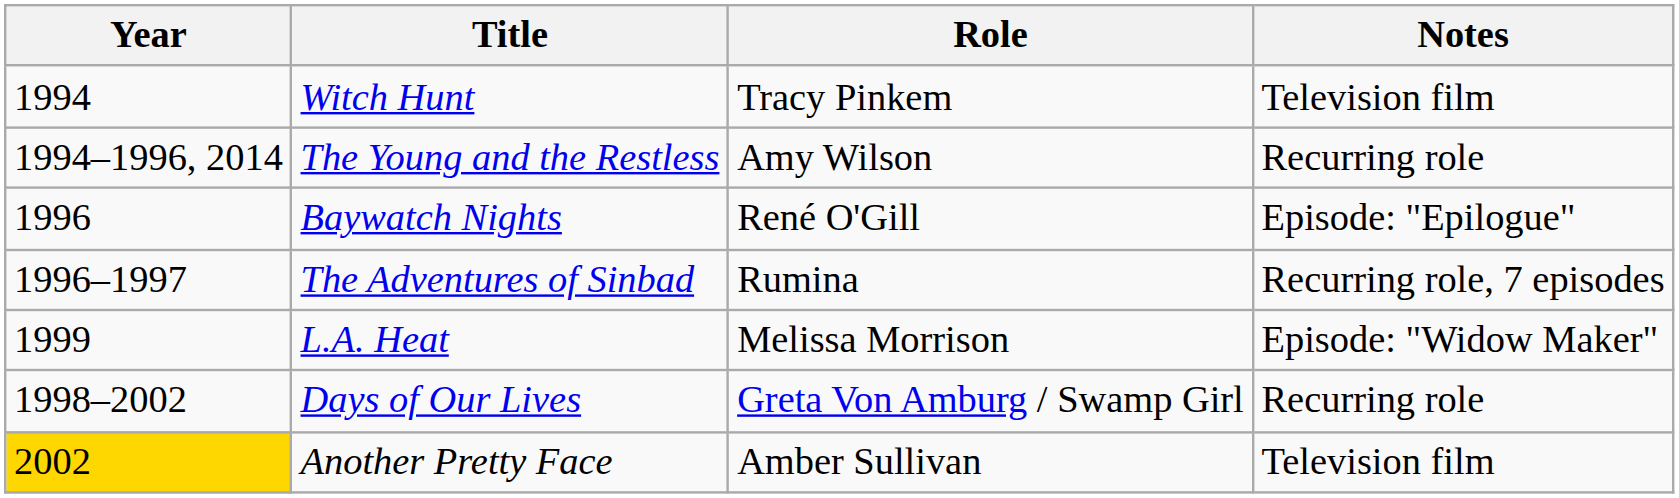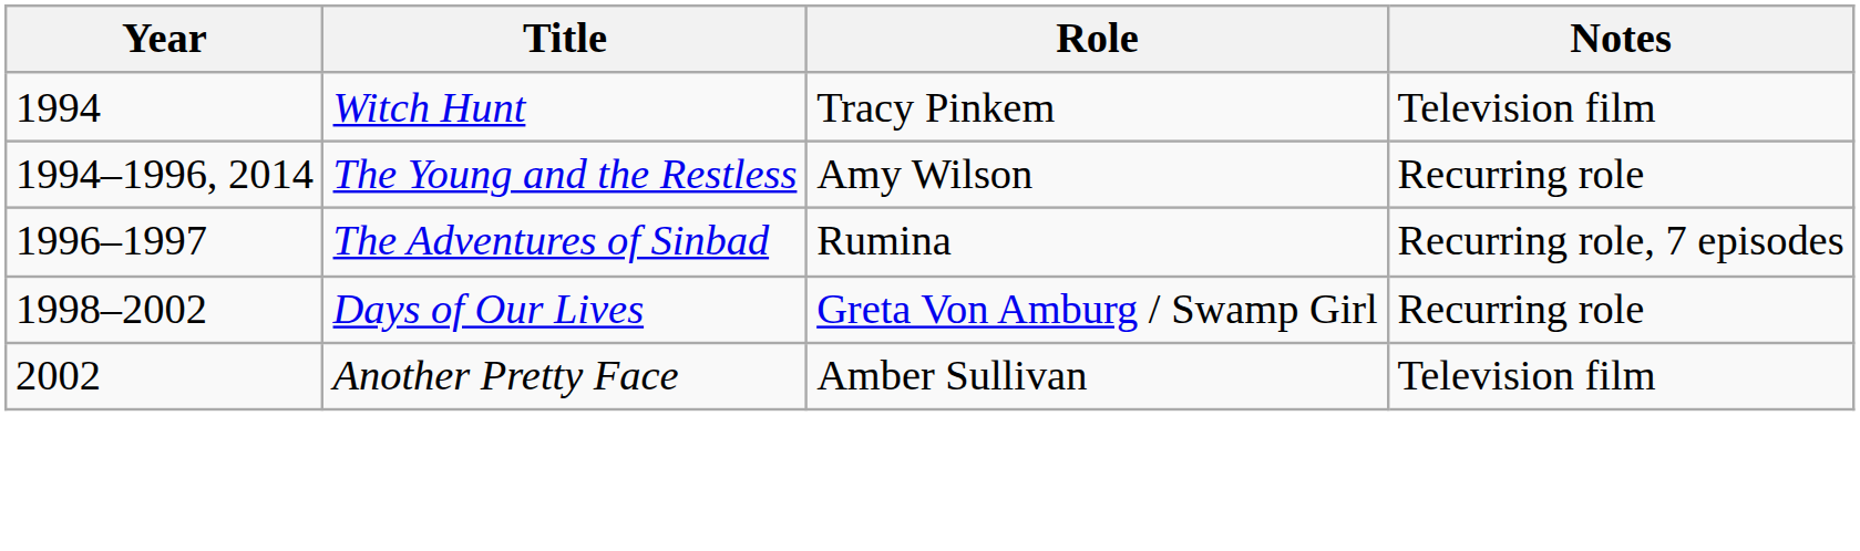- row: 1996 | Baywatch Nights | René O'Gill | Episode: "Epilogue"
- row: 1999 | L.A. Heat | Melissa Morrison | Episode: "Widow Maker"
Another Pretty Face | Year: gold background -> no background
